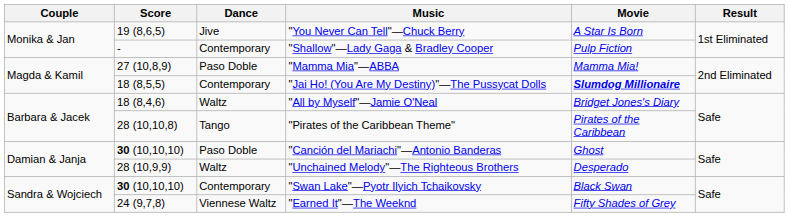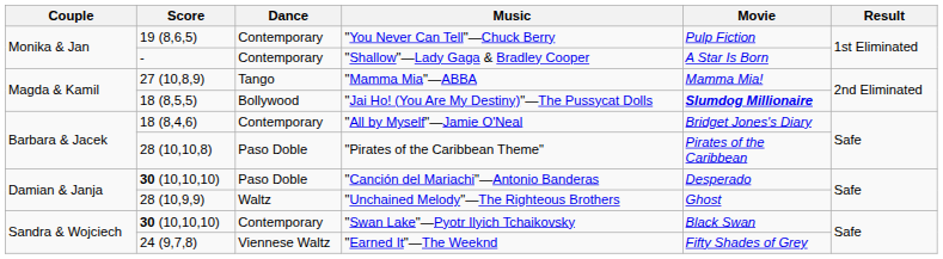"You Never Can Tell"—Chuck Berry | Dance: Jive -> Contemporary
"You Never Can Tell"—Chuck Berry | Movie: A Star Is Born -> Pulp Fiction
"Shallow"—Lady Gaga & Bradley Cooper | Movie: Pulp Fiction -> A Star Is Born
"Mamma Mia"—ABBA | Dance: Paso Doble -> Tango
"Jai Ho! (You Are My Destiny)"—The Pussycat Dolls | Dance: Contemporary -> Bollywood
"All by Myself"—Jamie O'Neal | Dance: Waltz -> Contemporary
"Pirates of the Caribbean Theme" | Dance: Tango -> Paso Doble
"Canción del Mariachi"—Antonio Banderas | Movie: Ghost -> Desperado
"Unchained Melody"—The Righteous Brothers | Movie: Desperado -> Ghost
